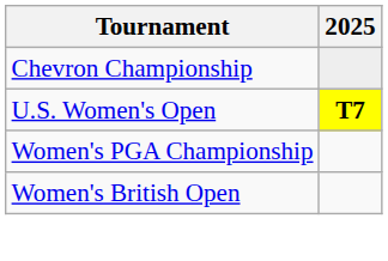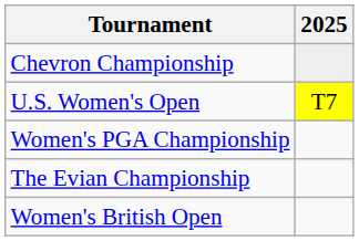U.S. Women's Open | 2025: bold -> normal
+ row: The Evian Championship
